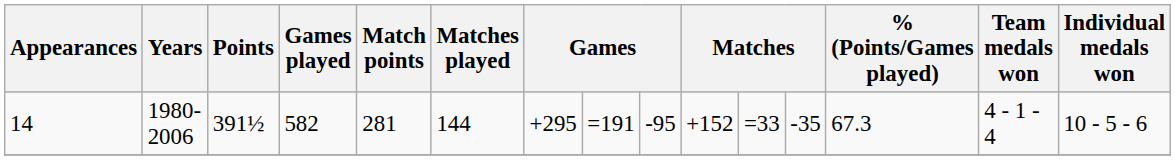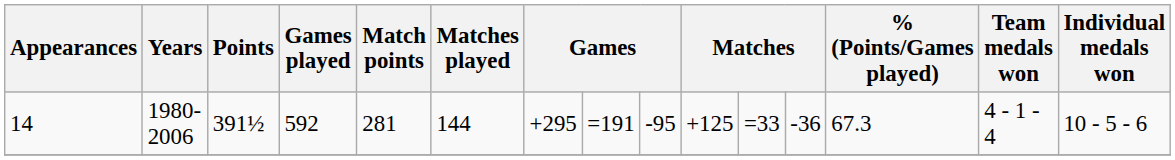14 | Games played: 582 -> 592
14 | column 10: +152 -> +125
14 | column 12: -35 -> -36
